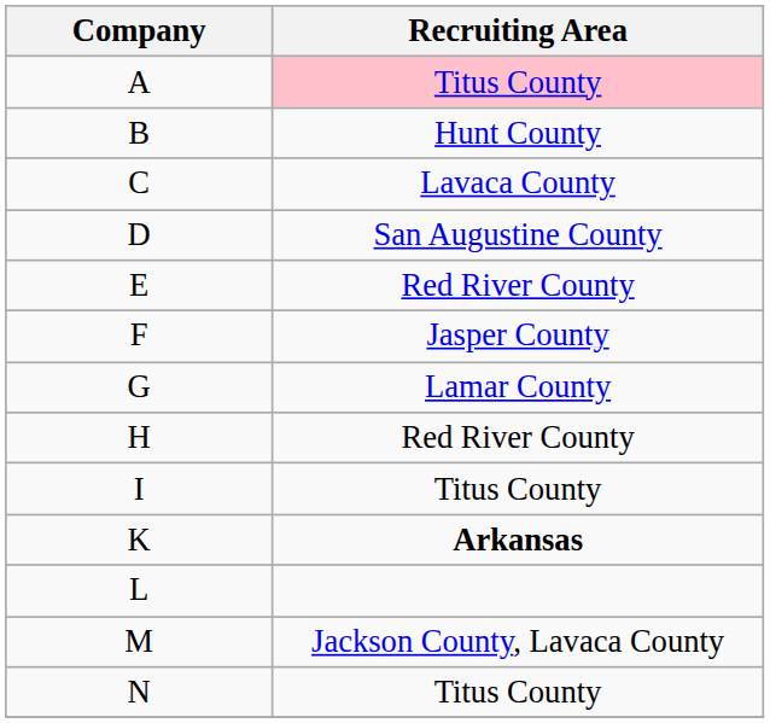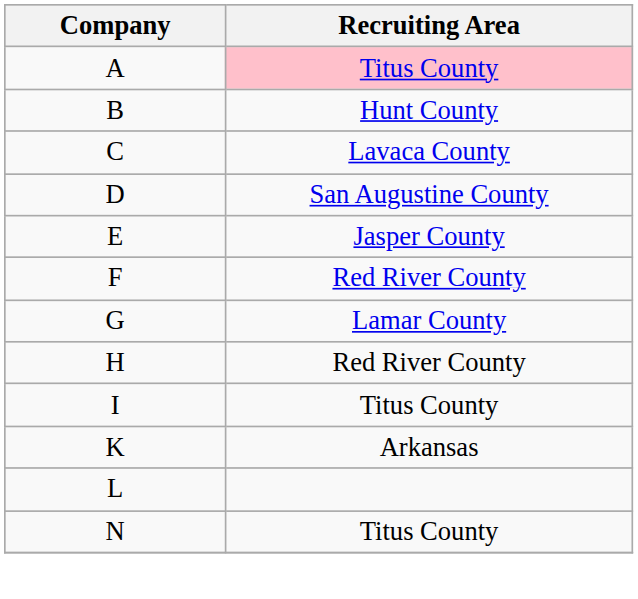E | Recruiting Area: Red River County -> Jasper County
F | Recruiting Area: Jasper County -> Red River County
K | Recruiting Area: bold -> normal
- row: M | Jackson County, Lavaca County
